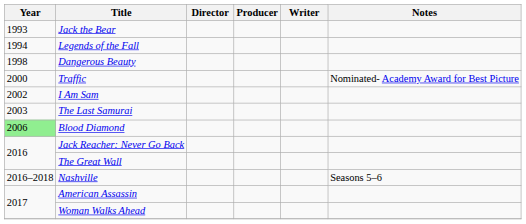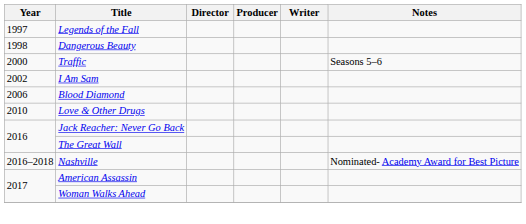- row: 1993 | Jack the Bear
Legends of the Fall | Year: 1994 -> 1997
Traffic | Notes: Nominated- Academy Award for Best Picture -> Seasons 5–6
- row: 2003 | The Last Samurai
Blood Diamond | Year: lightgreen background -> no background
+ row: 2010 | Love & Other Drugs
Nashville | Notes: Seasons 5–6 -> Nominated- Academy Award for Best Picture
